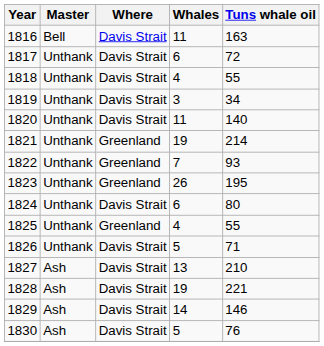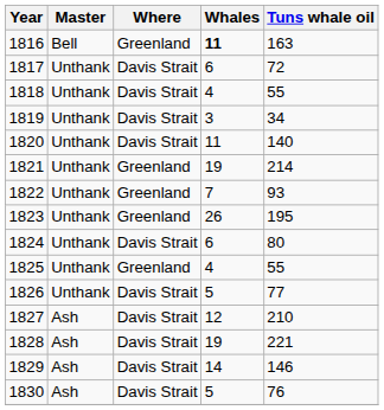1816 | Where: Davis Strait -> Greenland
1816 | Whales: normal -> bold
1826 | Tuns whale oil: 71 -> 77
1827 | Whales: 13 -> 12
